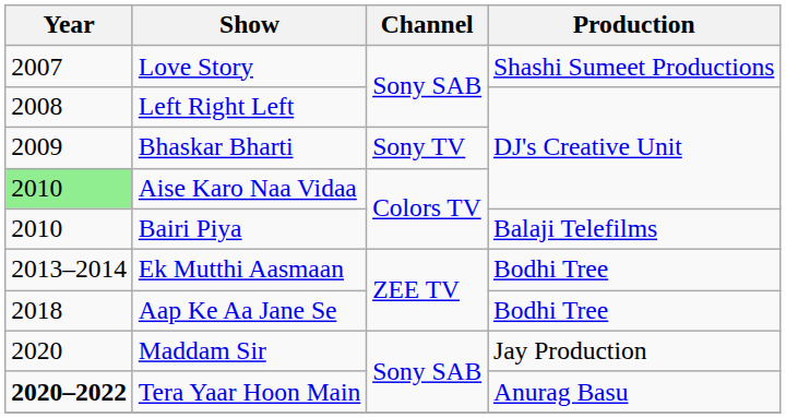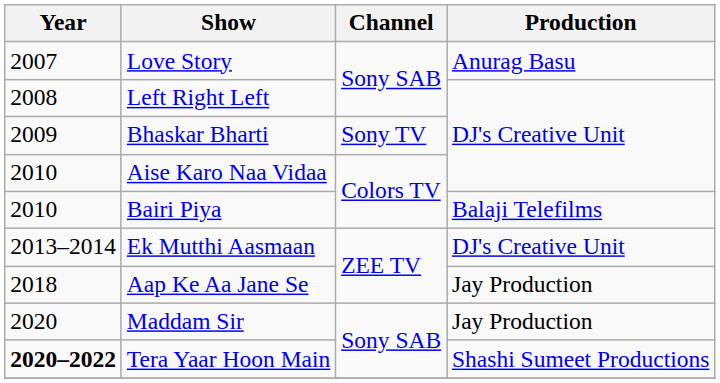Love Story | Production: Shashi Sumeet Productions -> Anurag Basu
Aise Karo Naa Vidaa | Year: lightgreen background -> no background
Ek Mutthi Aasmaan | Production: Bodhi Tree -> DJ's Creative Unit
Aap Ke Aa Jane Se | Production: Bodhi Tree -> Jay Production
Tera Yaar Hoon Main | Production: Anurag Basu -> Shashi Sumeet Productions
